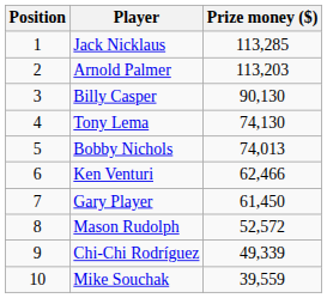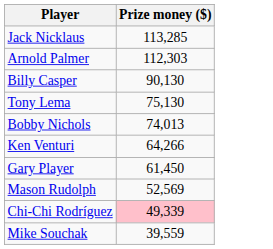- column: Position | 1 | 2 | 3 | 4 | 5 | 6 | 7 | 8 | 9 | 10
Arnold Palmer | Prize money ($): 113,203 -> 112,303
Tony Lema | Prize money ($): 74,130 -> 75,130
Ken Venturi | Prize money ($): 62,466 -> 64,266
Mason Rudolph | Prize money ($): 52,572 -> 52,569
Chi-Chi Rodríguez | Prize money ($): no background -> pink background
